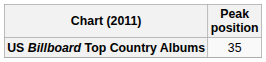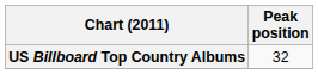US Billboard Top Country Albums | Peak position: 35 -> 32
